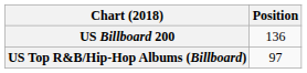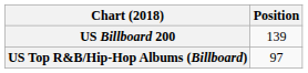US Billboard 200 | Position: 136 -> 139
